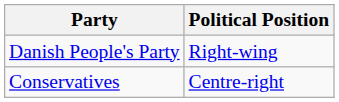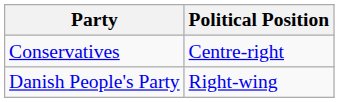rows swapped: Conservatives <-> Danish People's Party
